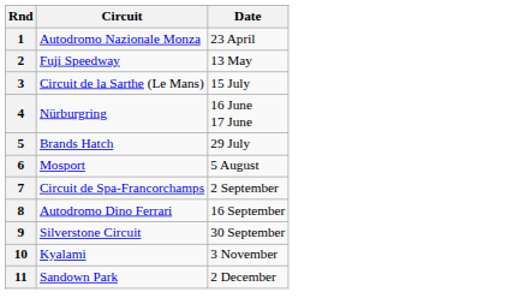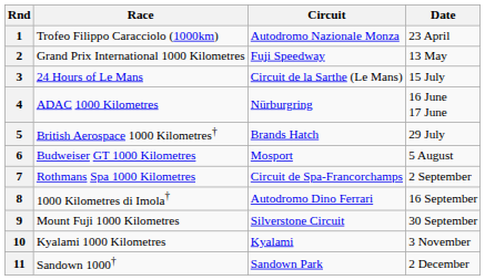+ column: Race | Trofeo Filippo Caracciolo (1000km) | Grand Prix International 1000 Kilometres | 24 Hours of Le Mans | ADAC 1000 Kilometres | British Aerospace 1000 Kilometres† | Budweiser GT 1000 Kilometres | Rothmans Spa 1000 Kilometres | 1000 Kilometres di Imola† | Mount Fuji 1000 Kilometres | Kyalami 1000 Kilometres | Sandown 1000†
